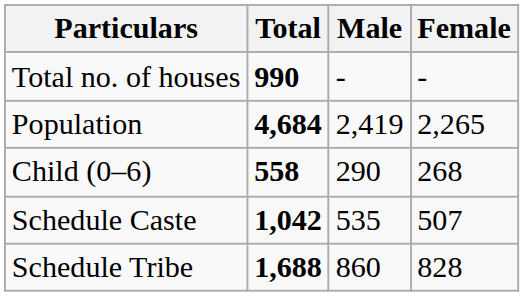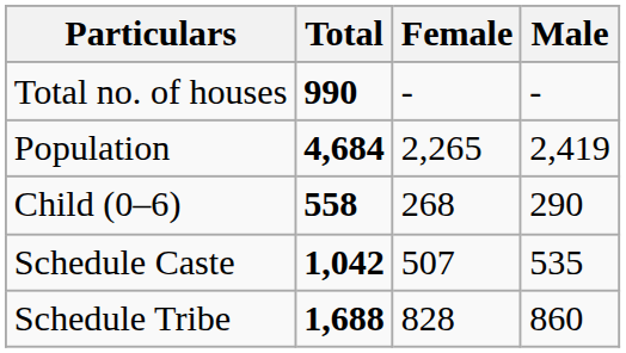columns swapped: Male <-> Female
